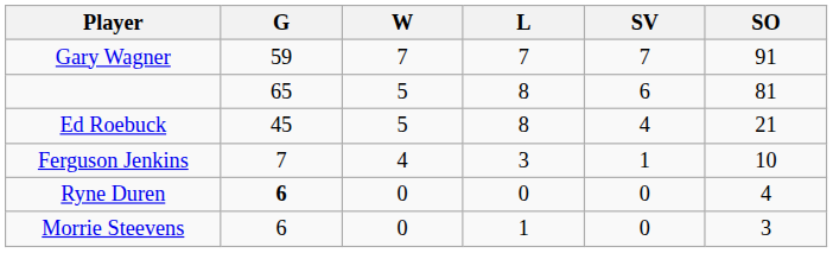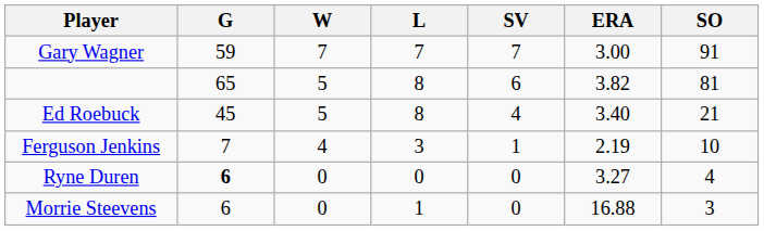+ column: ERA | 3.00 | 3.82 | 3.40 | 2.19 | 3.27 | 16.88
